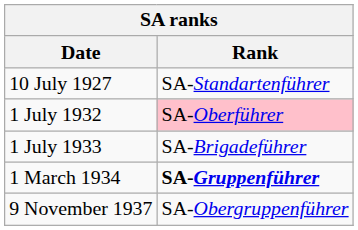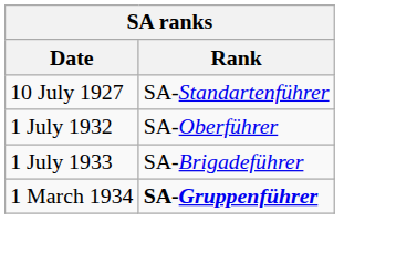1 July 1932 | Rank: pink background -> no background
- row: 9 November 1937 | SA-Obergruppenführer
